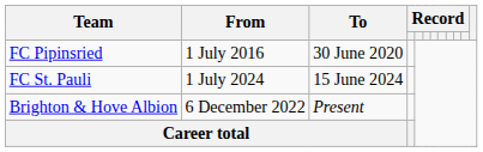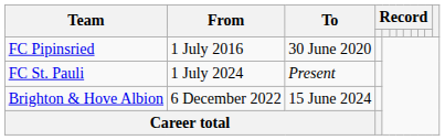FC St. Pauli | To: 15 June 2024 -> Present
Brighton & Hove Albion | To: Present -> 15 June 2024
